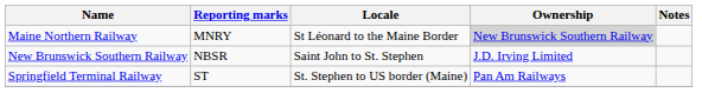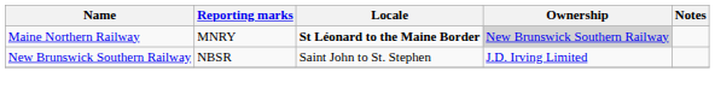Maine Northern Railway | Locale: normal -> bold
- row: Springfield Terminal Railway | ST | St. Stephen to US border (Maine) | Pan Am Railways
